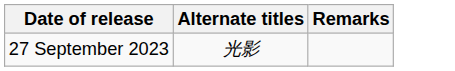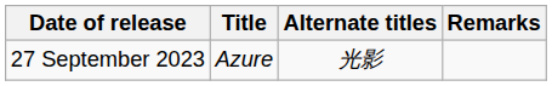+ column: Title | Azure
